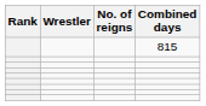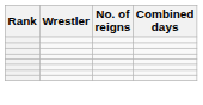- row: 815
